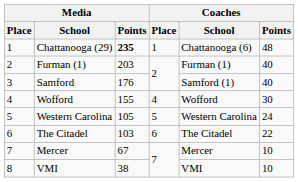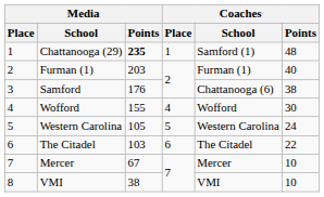Chattanooga (29) | Coaches / School: Chattanooga (6) -> Samford (1)
Samford | Coaches / School: Samford (1) -> Chattanooga (6)
Samford | Coaches / Points: 40 -> 38
